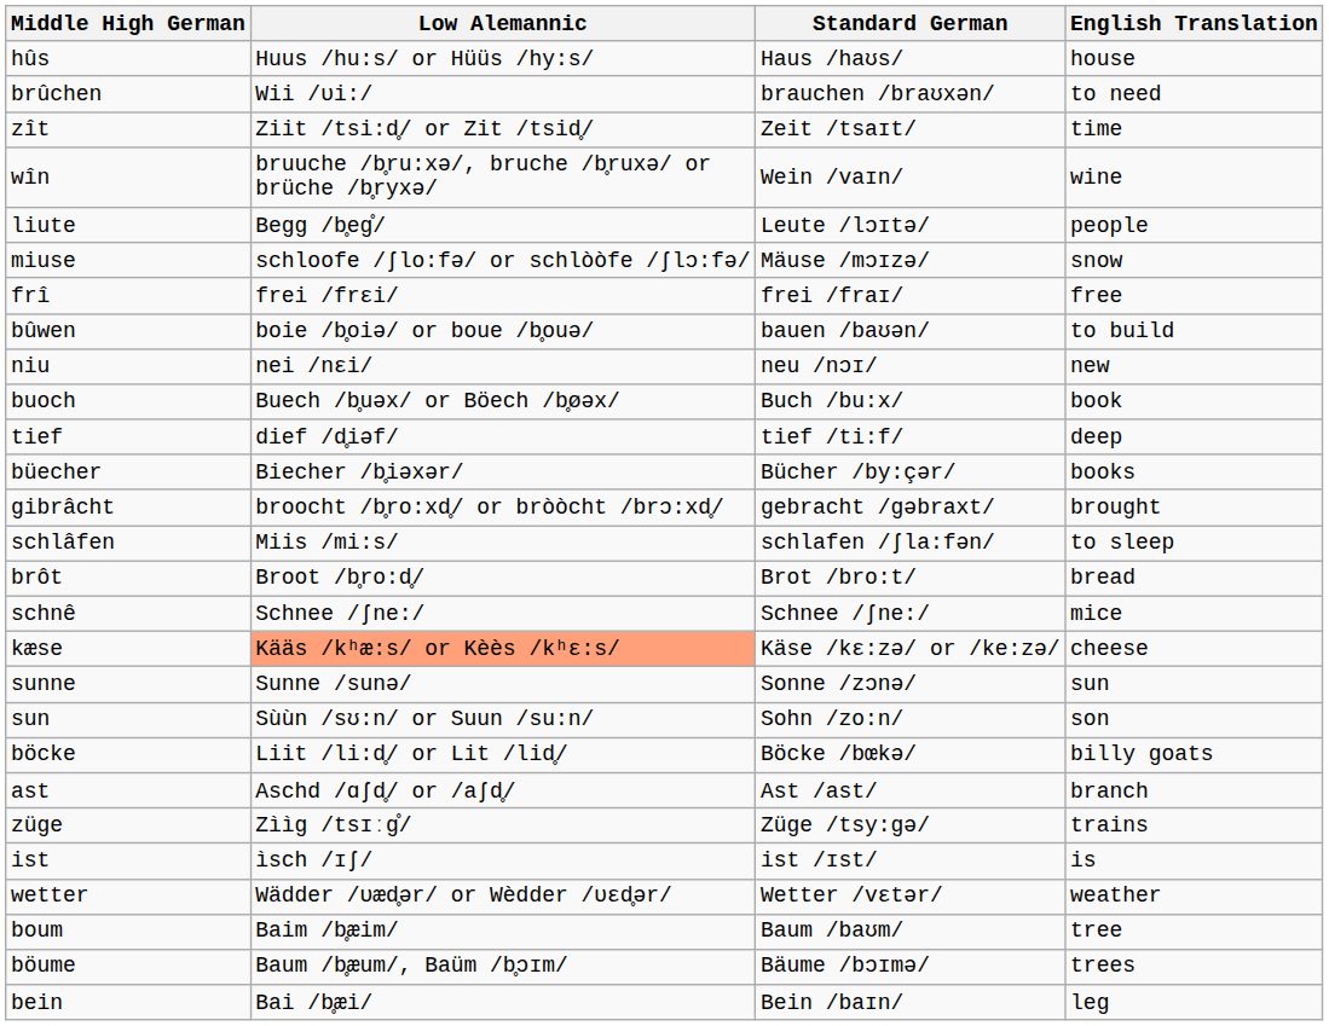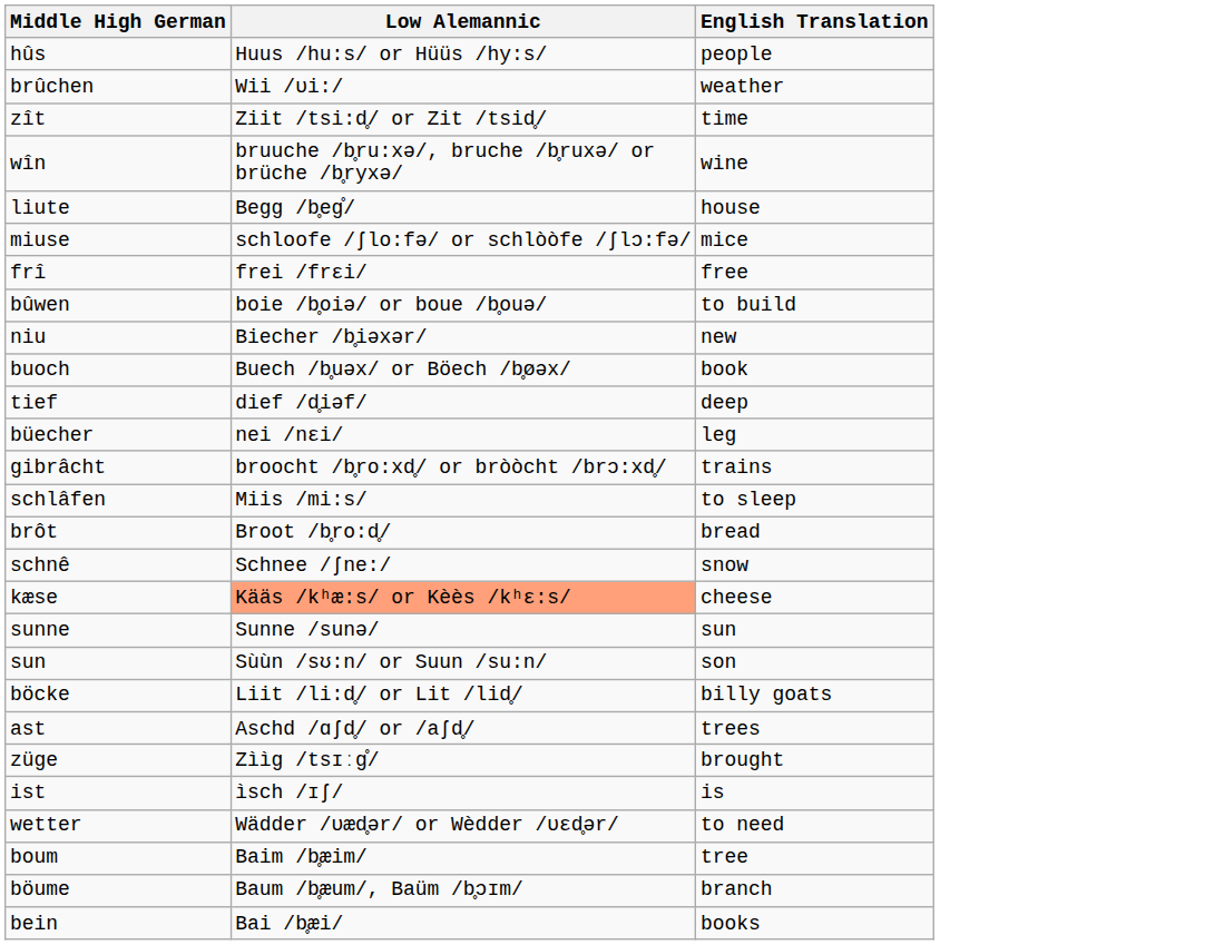- column: Standard German | Haus /haʊs/ | brauchen /braʊxən/ | Zeit /tsaɪt/ | Wein /vaɪn/ | Leute /lɔɪtə/ | Mäuse /mɔɪzə/ | frei /fraɪ/ | bauen /baʊən/ | neu /nɔɪ/ | Buch /bu:x/ | tief /ti:f/ | Bücher /by:çər/ | gebracht /gəbraxt/ | schlafen /ʃla:fən/ | Brot /bro:t/ | Schnee /ʃne:/ | Käse /kɛ:zə/ or /ke:zə/ | Sonne /zɔnə/ | Sohn /zo:n/ | Böcke /bœkə/ | Ast /ast/ | Züge /tsy:gə/ | ist /ɪst/ | Wetter /vɛtər/ | Baum /baʊm/ | Bäume /bɔɪmə/ | Bein /baɪn/
hûs | English Translation: house -> people
brûchen | English Translation: to need -> weather
liute | English Translation: people -> house
miuse | English Translation: snow -> mice
niu | Low Alemannic: nei /nɛi/ -> Biecher /b̥iəxər/
büecher | Low Alemannic: Biecher /b̥iəxər/ -> nei /nɛi/
büecher | English Translation: books -> leg
gibrâcht | English Translation: brought -> trains
schnê | English Translation: mice -> snow
ast | English Translation: branch -> trees
züge | English Translation: trains -> brought
wetter | English Translation: weather -> to need
böume | English Translation: trees -> branch
bein | English Translation: leg -> books
